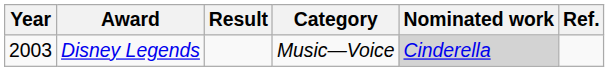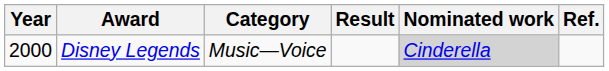columns swapped: Category <-> Result
Disney Legends | Year: 2003 -> 2000
